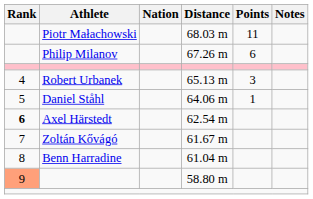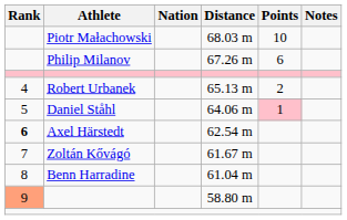68.03 m | Points: 11 -> 10
65.13 m | Points: 3 -> 2
64.06 m | Points: no background -> pink background
